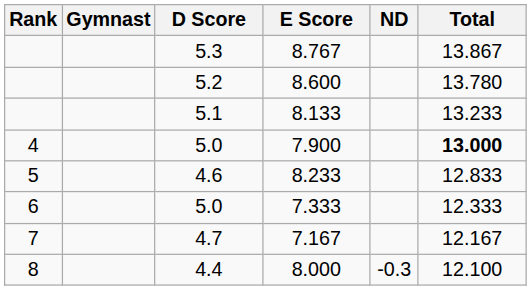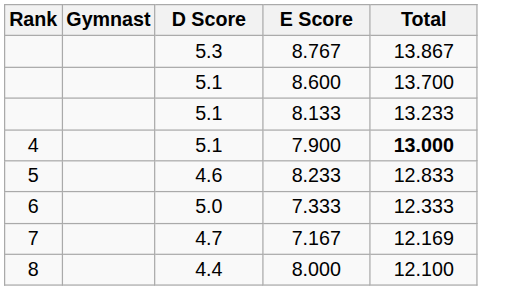- column: ND | -0.3
8.600 | D Score: 5.2 -> 5.1
8.600 | Total: 13.780 -> 13.700
7.900 | D Score: 5.0 -> 5.1
7.167 | Total: 12.167 -> 12.169
